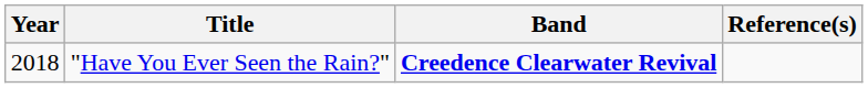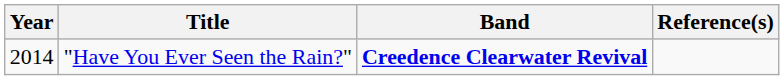"Have You Ever Seen the Rain?" | Year: 2018 -> 2014
